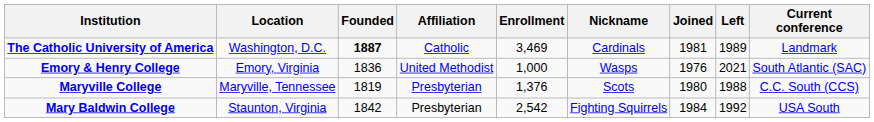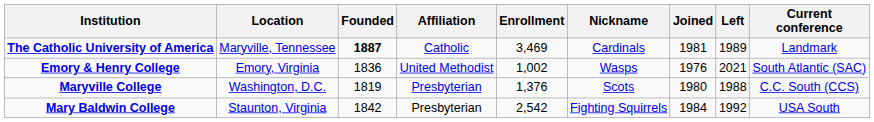The Catholic University of America | Location: Washington, D.C. -> Maryville, Tennessee
Emory & Henry College | Enrollment: 1,000 -> 1,002
Maryville College | Location: Maryville, Tennessee -> Washington, D.C.
